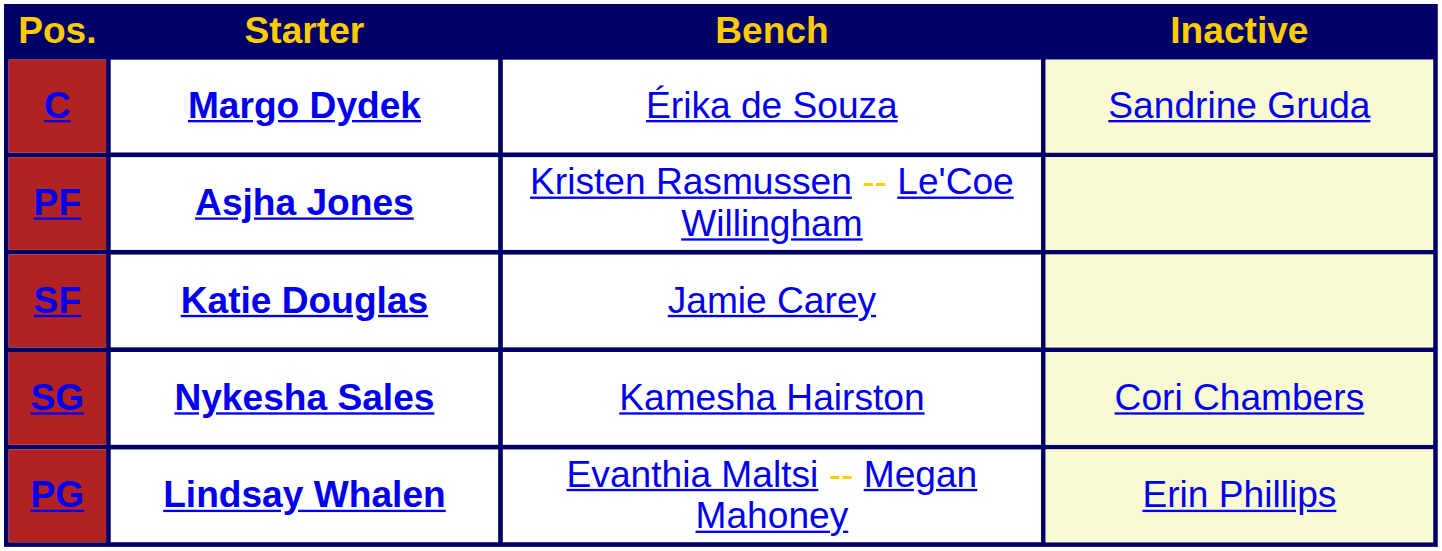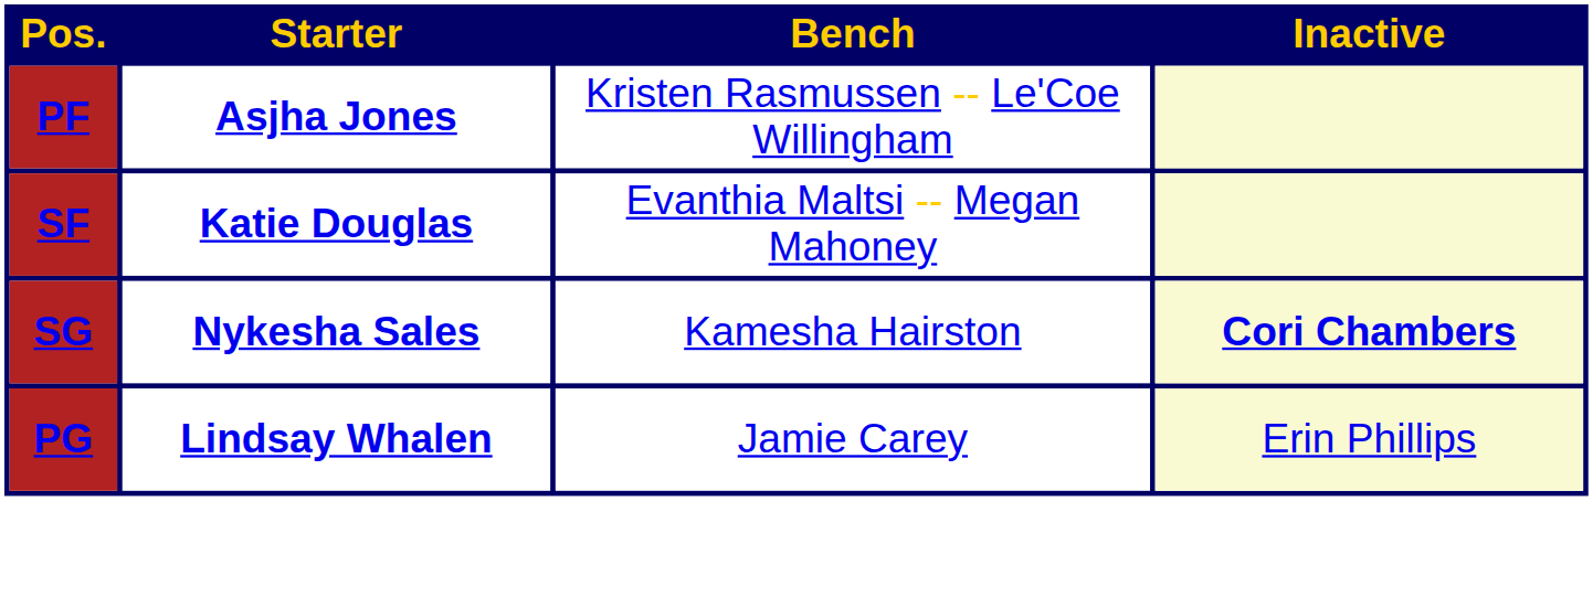- row: C | Margo Dydek | Érika de Souza | Sandrine Gruda
SF | Bench: Jamie Carey -> Evanthia Maltsi -- Megan Mahoney
SG | Inactive: normal -> bold
PG | Bench: Evanthia Maltsi -- Megan Mahoney -> Jamie Carey
